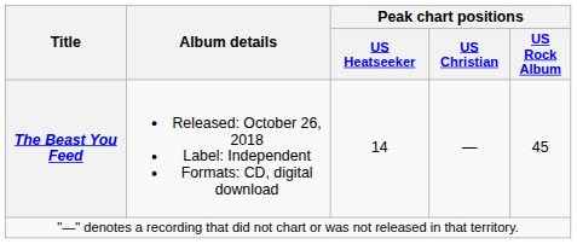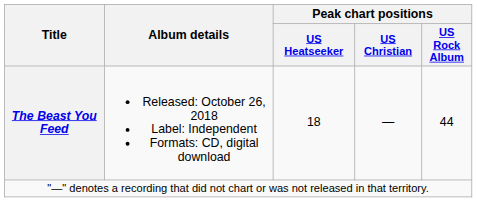The Beast You Feed | Peak chart positions / US Heatseeker: 14 -> 18
The Beast You Feed | Peak chart positions / US Rock Album: 45 -> 44
